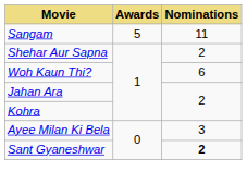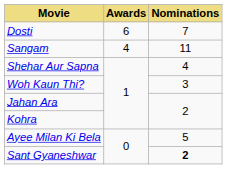+ row: Dosti | 6 | 7
Sangam | Awards: 5 -> 4
Shehar Aur Sapna | Nominations: 2 -> 4
Woh Kaun Thi? | Nominations: 6 -> 3
Ayee Milan Ki Bela | Nominations: 3 -> 5
